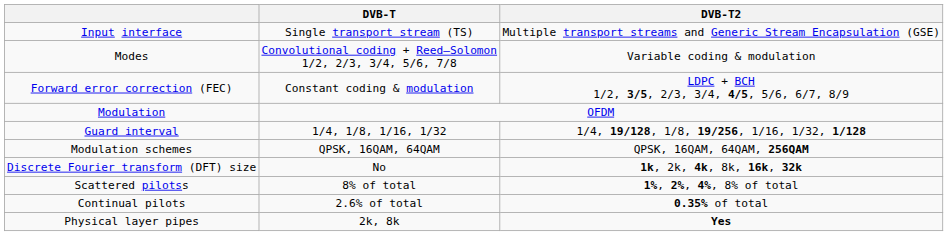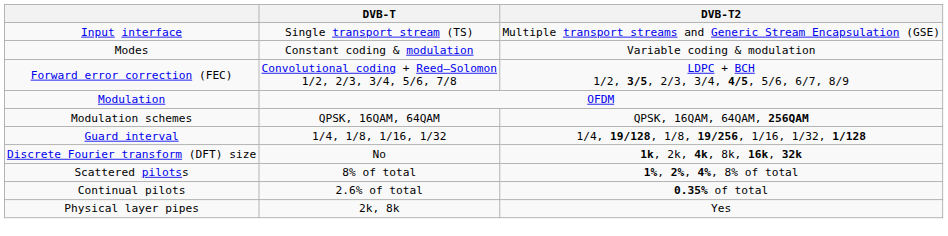Modes | DVB-T: Convolutional coding + Reed–Solomon 1/2, 2/3, 3/4, 5/6, 7/8 -> Constant coding & modulation
Forward error correction (FEC) | DVB-T: Constant coding & modulation -> Convolutional coding + Reed–Solomon 1/2, 2/3, 3/4, 5/6, 7/8
rows swapped: Modulation schemes <-> Guard interval
Physical layer pipes | DVB-T2: bold -> normal
